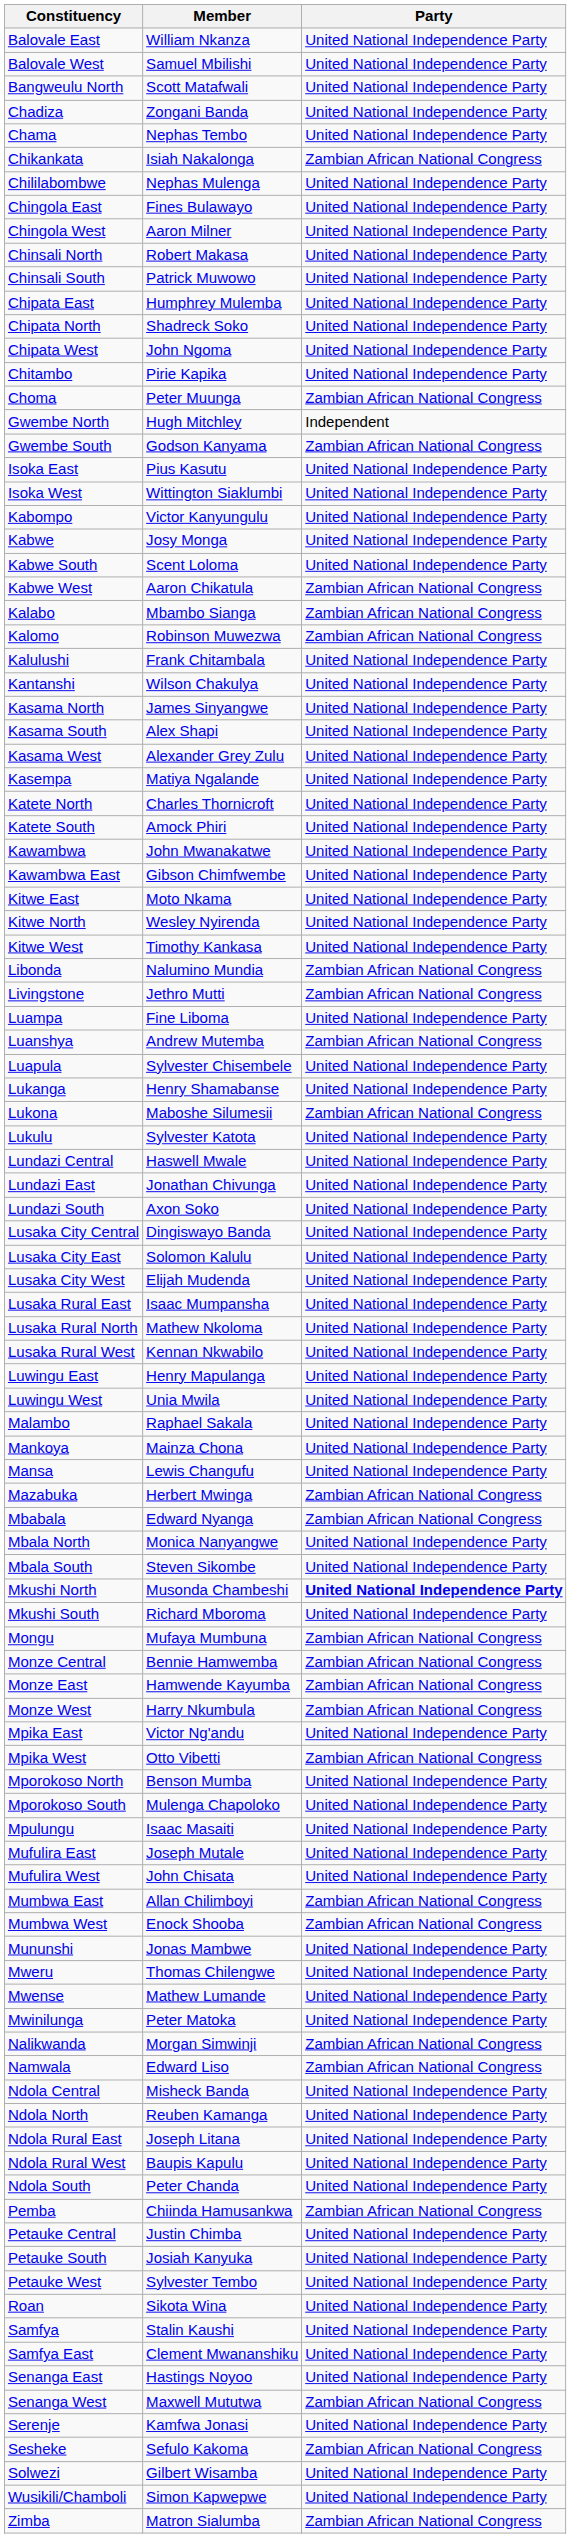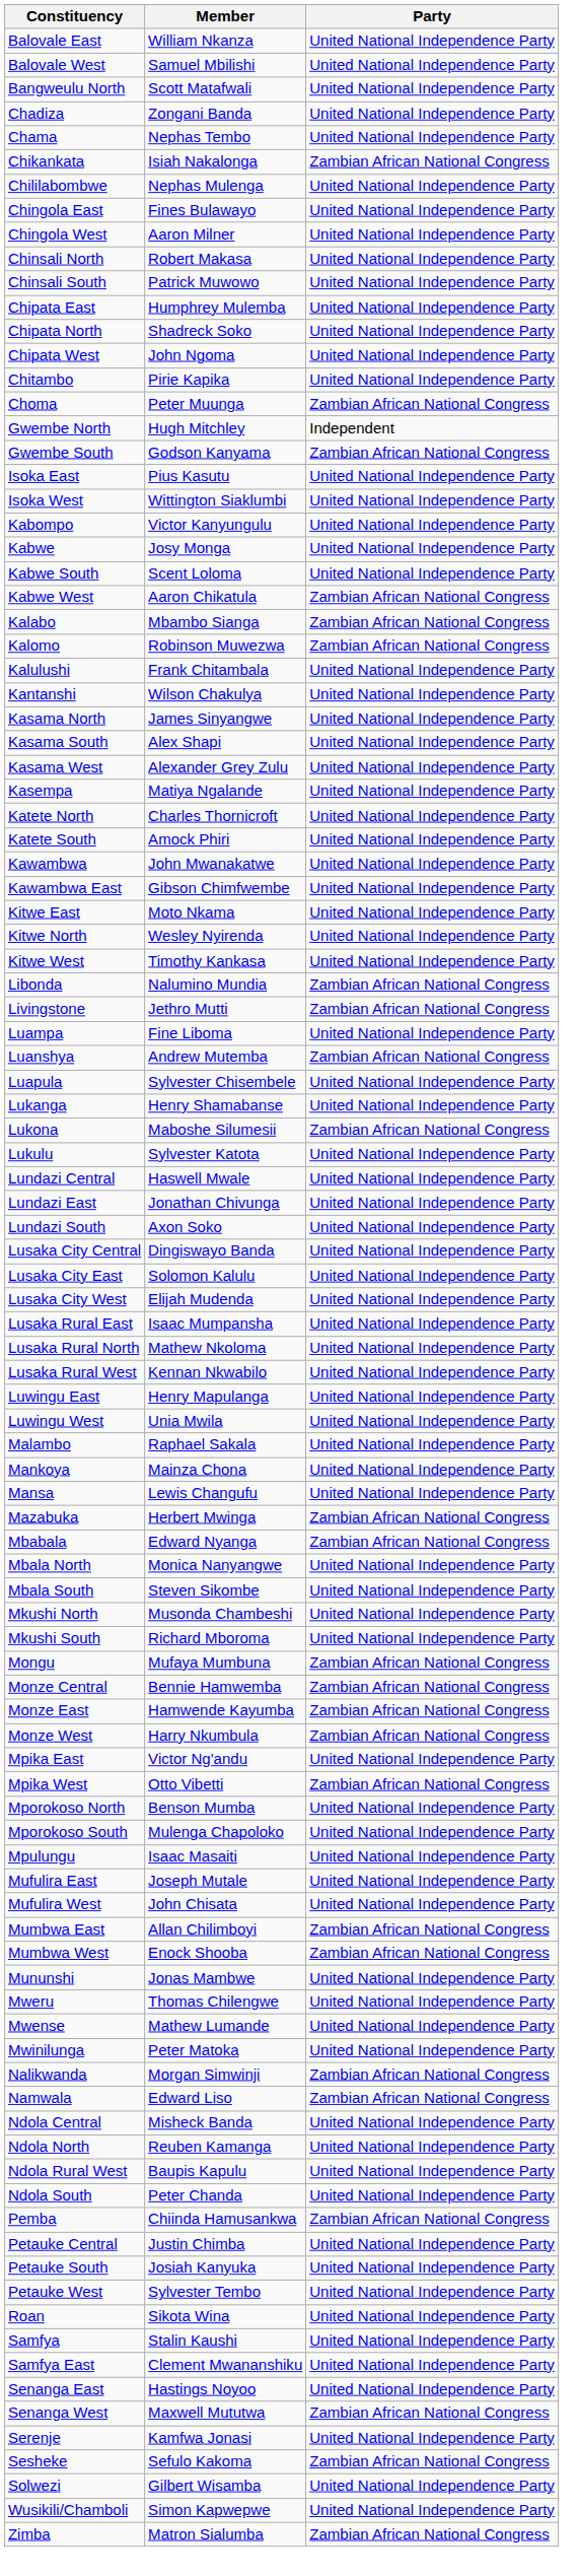Mkushi North | Party: bold -> normal
- row: Ndola Rural East | Joseph Litana | United National Independence Party
